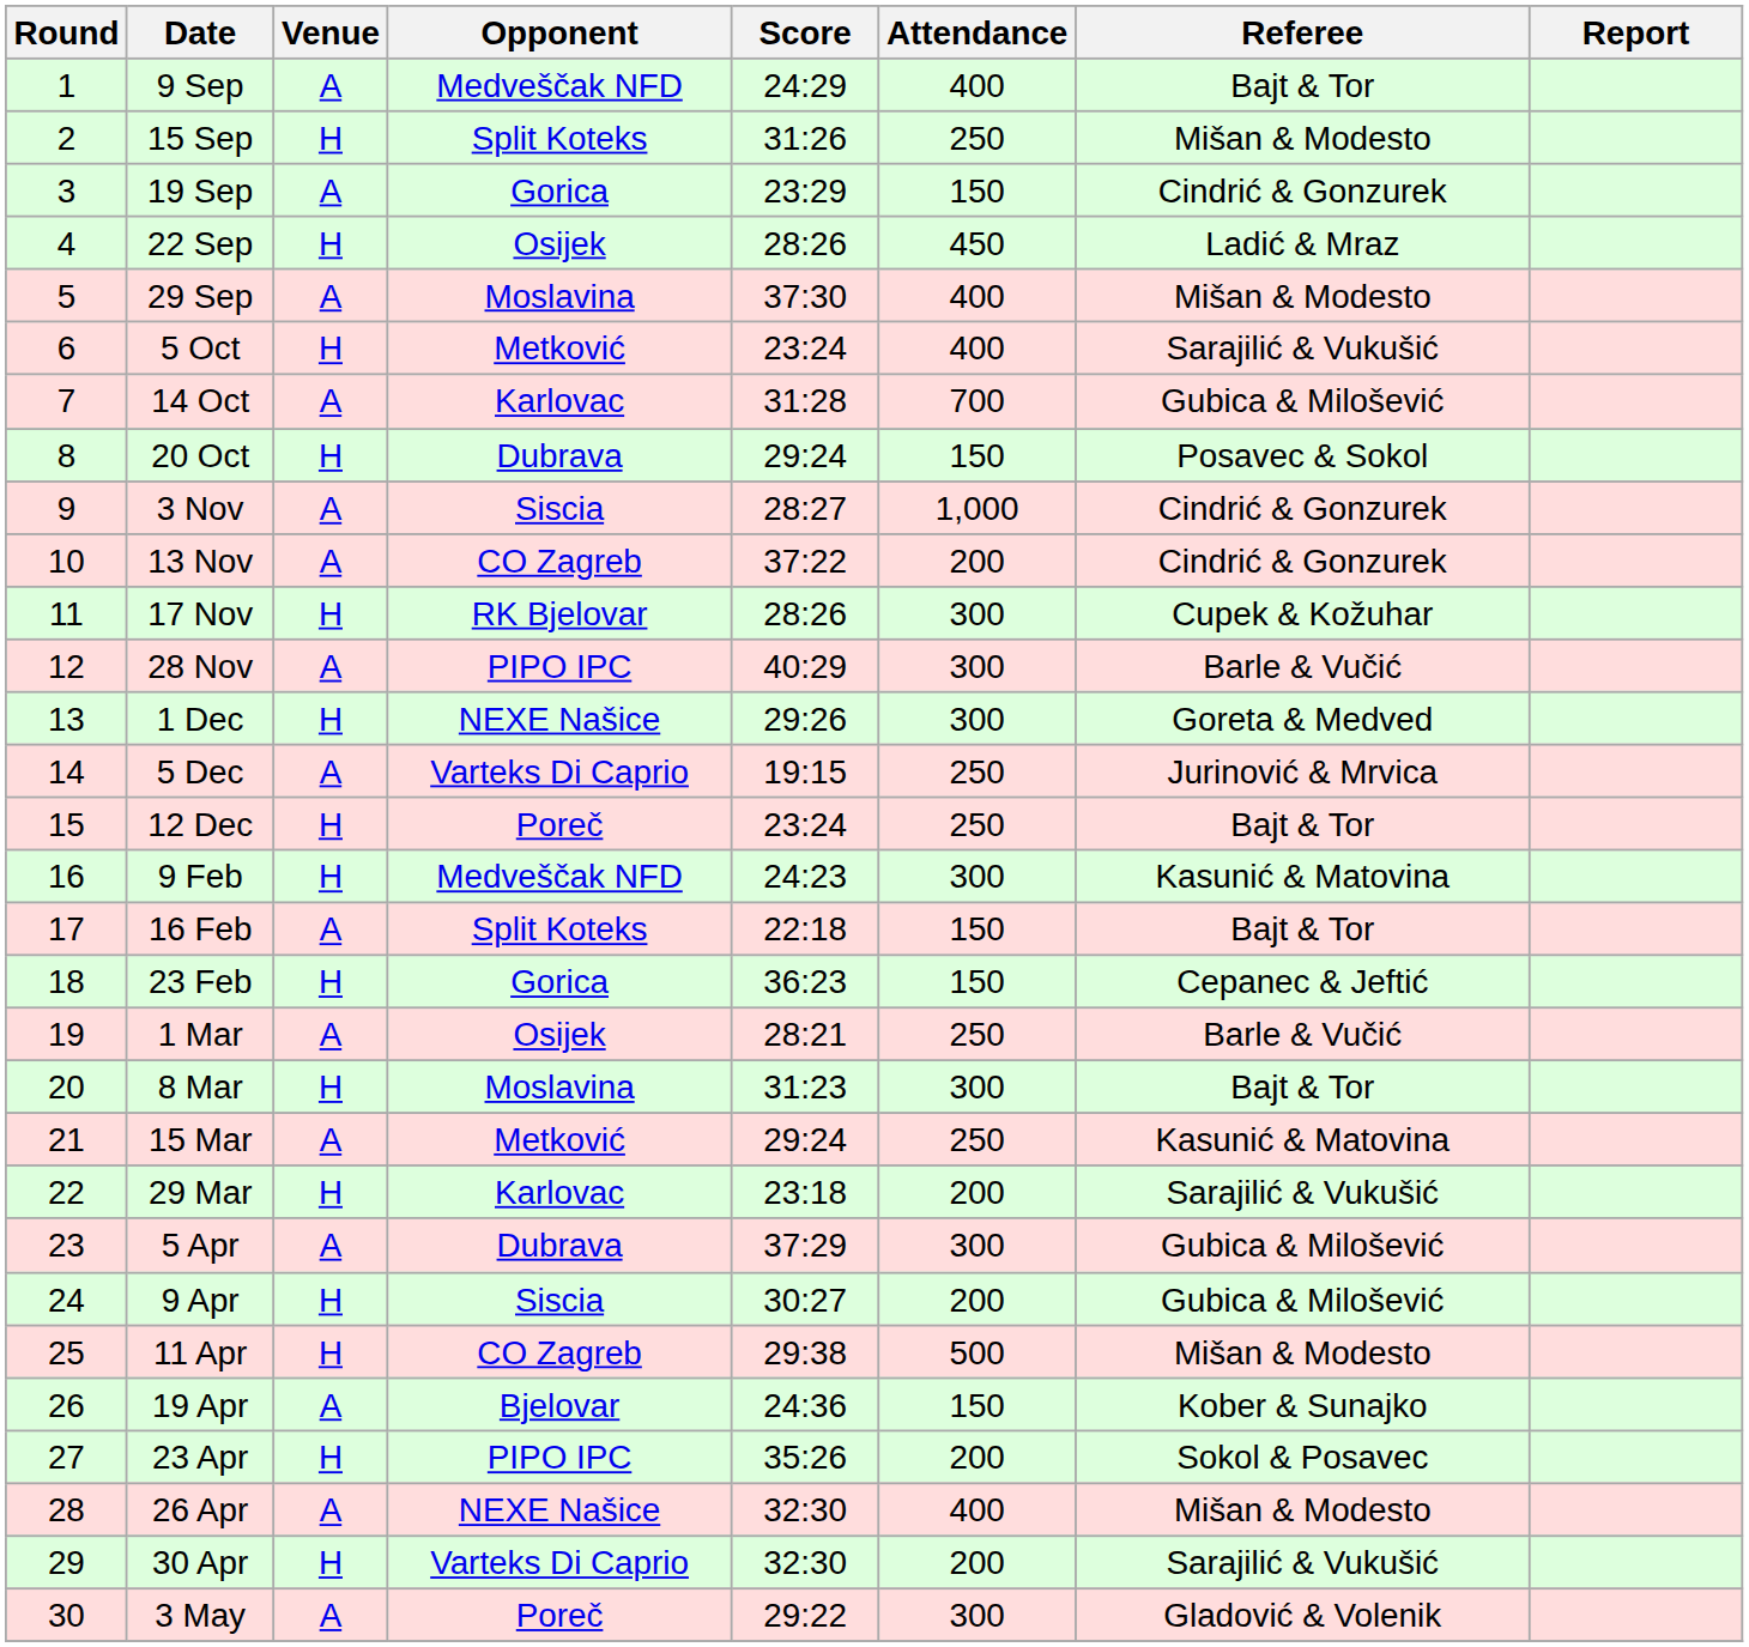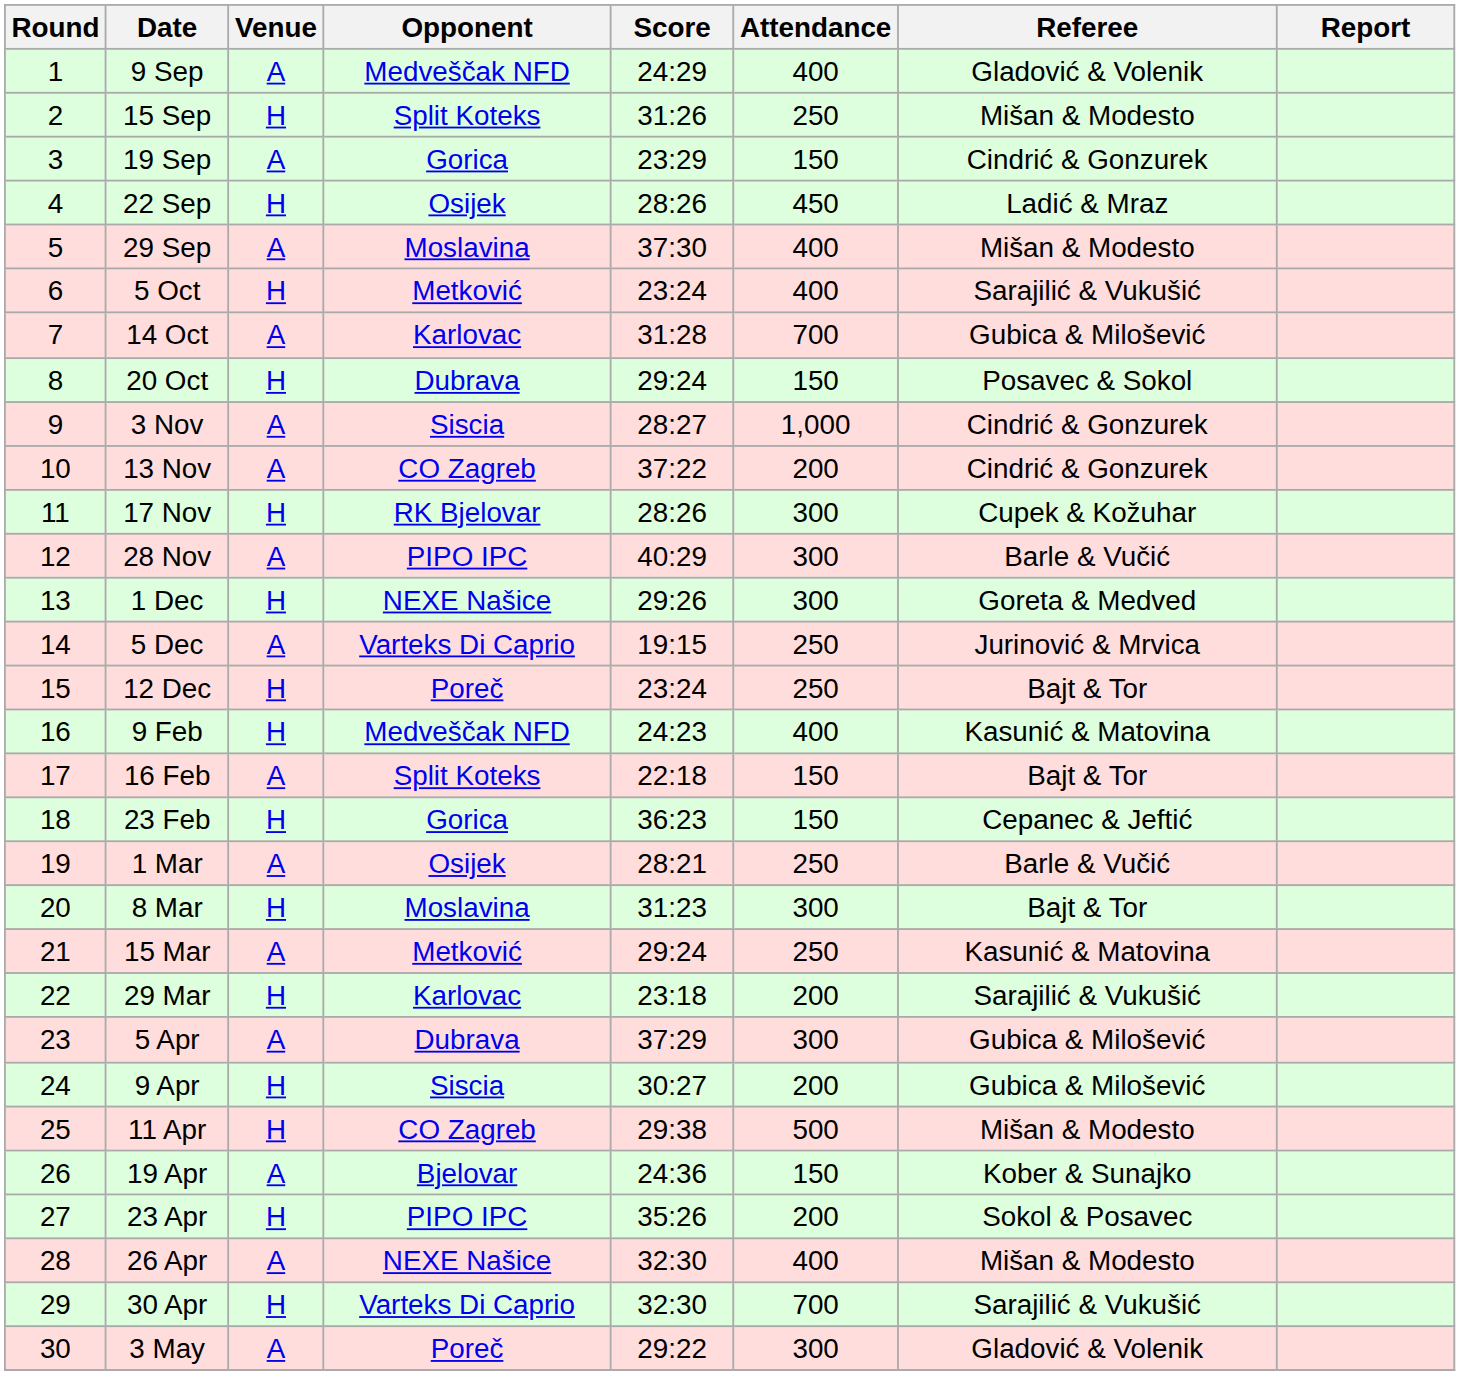9 Sep | Referee: Bajt & Tor -> Gladović & Volenik
9 Feb | Attendance: 300 -> 400
30 Apr | Attendance: 200 -> 700
